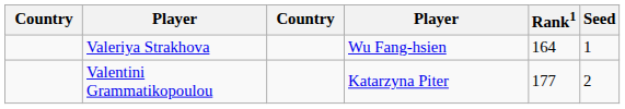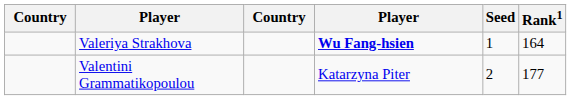columns swapped: Rank1 <-> Seed
Valeriya Strakhova | column 4: normal -> bold
